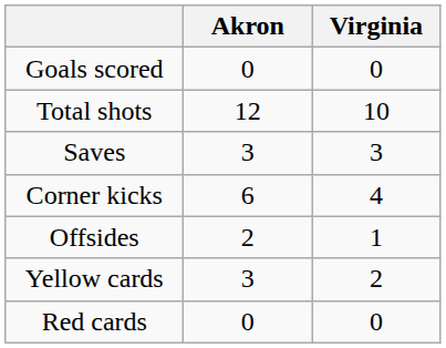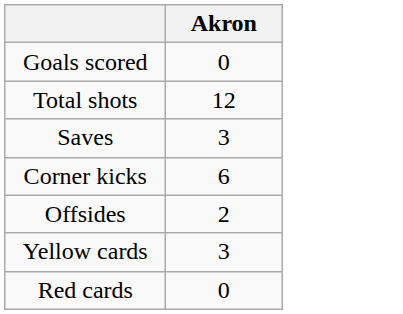- column: Virginia | 0 | 10 | 3 | 4 | 1 | 2 | 0
